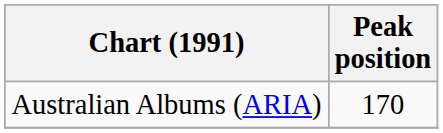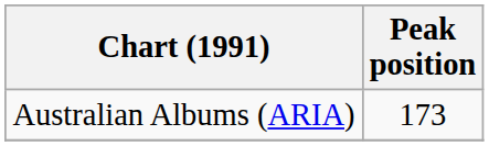Australian Albums (ARIA) | Peak position: 170 -> 173
